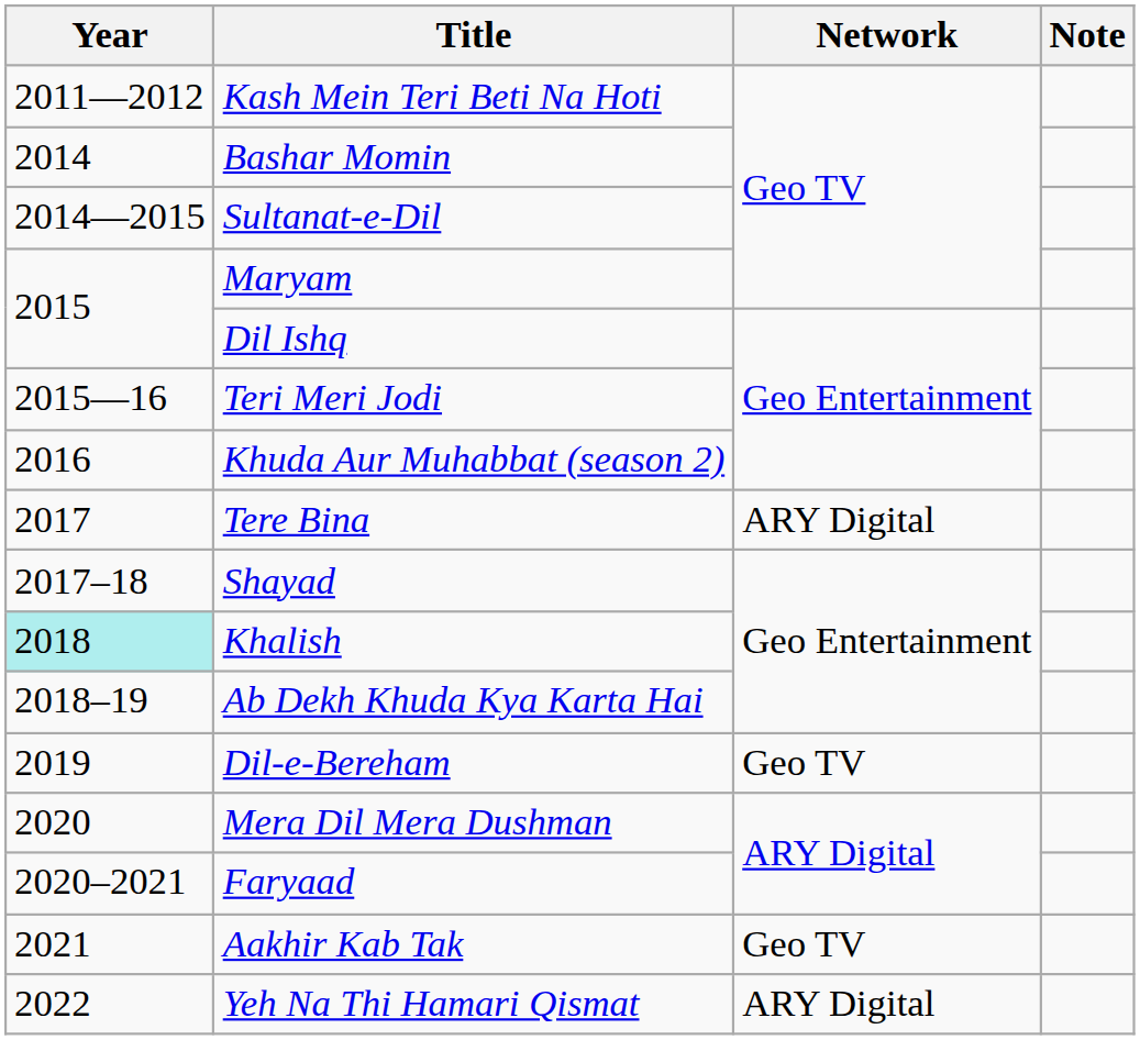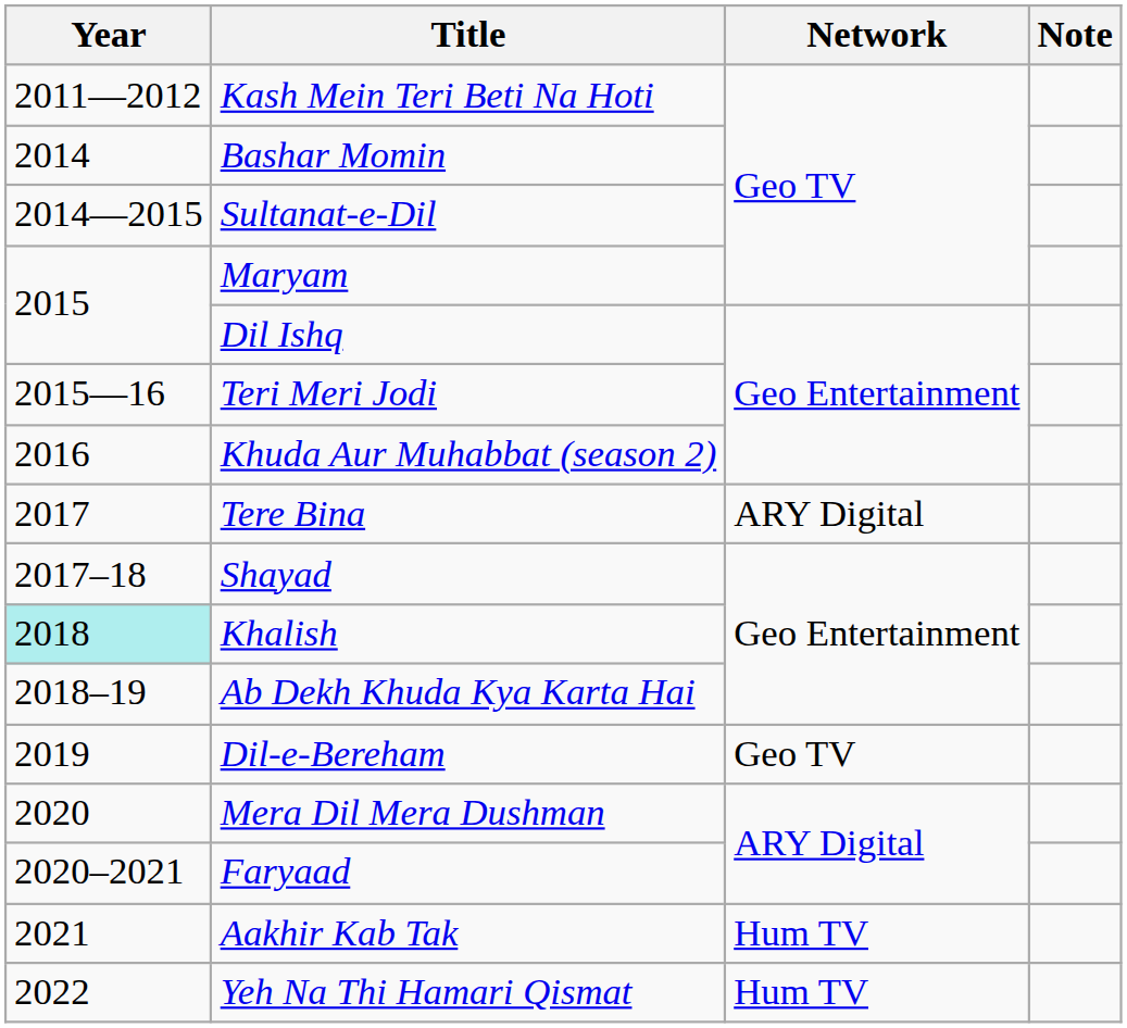Aakhir Kab Tak | Network: Geo TV -> Hum TV
Yeh Na Thi Hamari Qismat | Network: ARY Digital -> Hum TV
